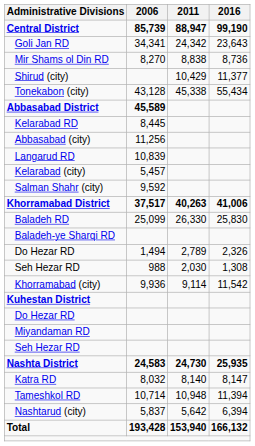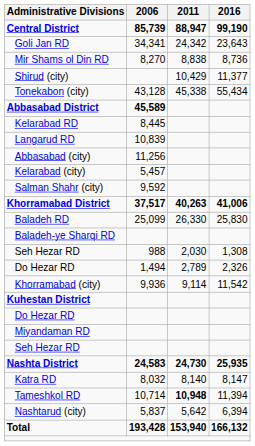rows swapped: Langarud RD <-> Abbasabad (city)
rows swapped: Do Hezar RD / 1,494 <-> Seh Hezar RD / 988
Tameshkol RD | 2011: normal -> bold
